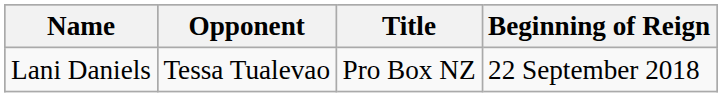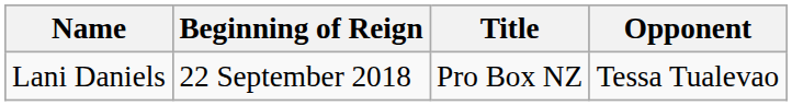columns swapped: Beginning of Reign <-> Opponent
